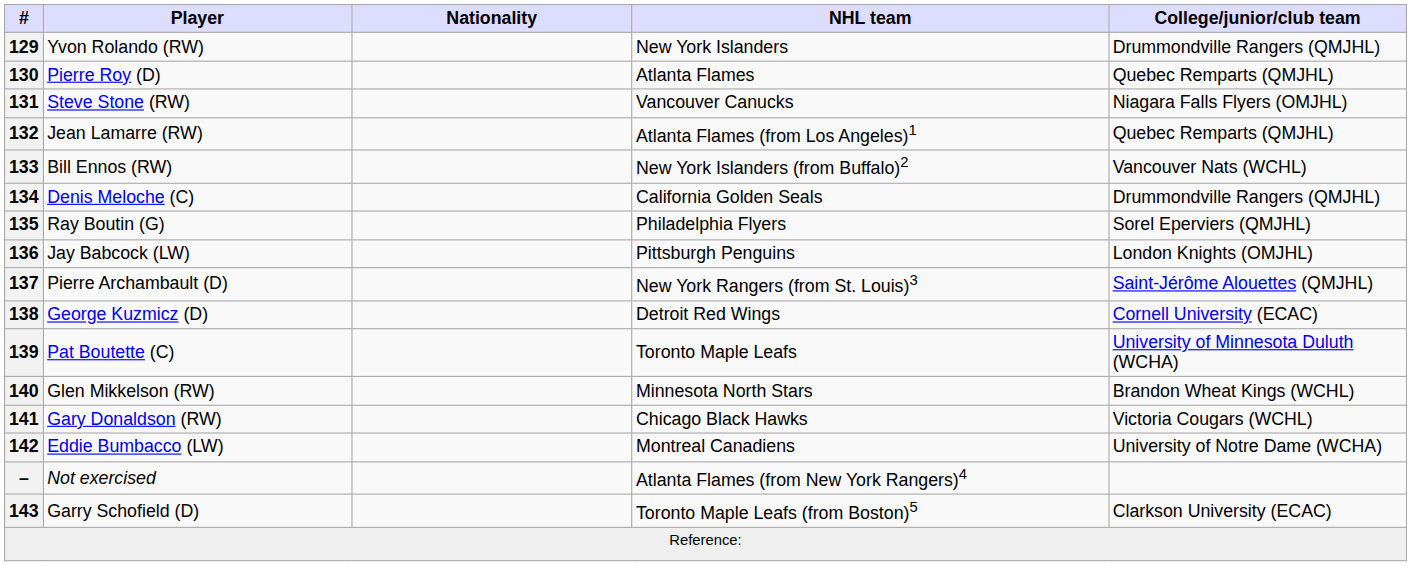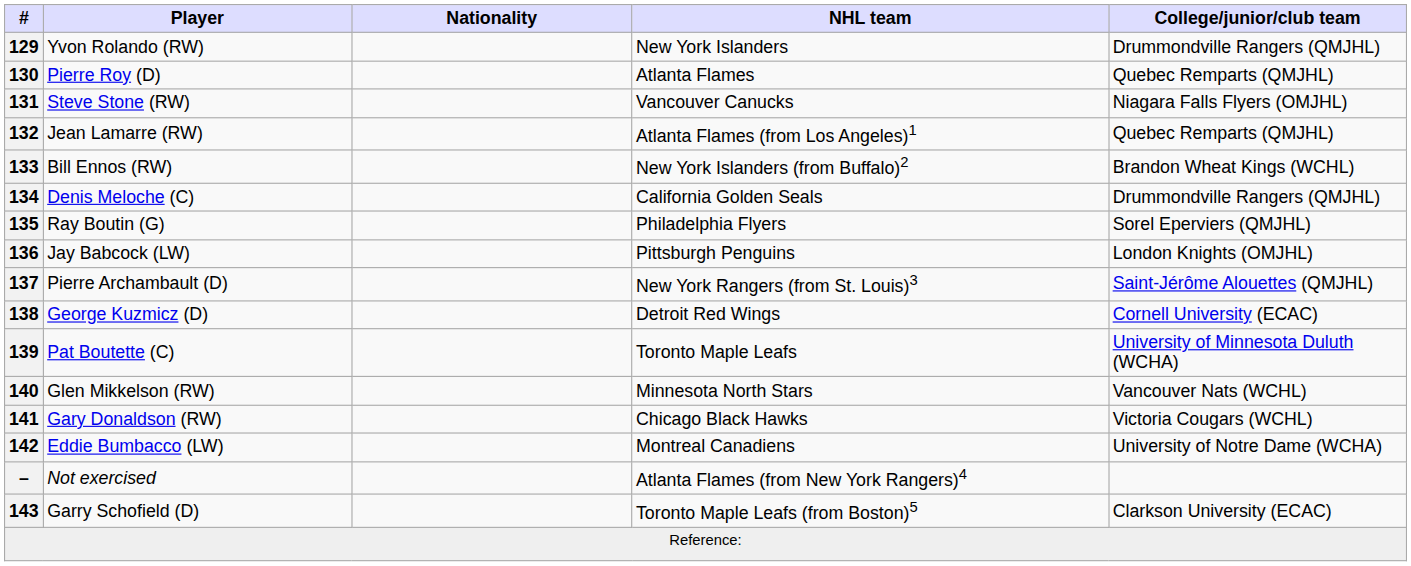133 | College/junior/club team: Vancouver Nats (WCHL) -> Brandon Wheat Kings (WCHL)
140 | College/junior/club team: Brandon Wheat Kings (WCHL) -> Vancouver Nats (WCHL)
